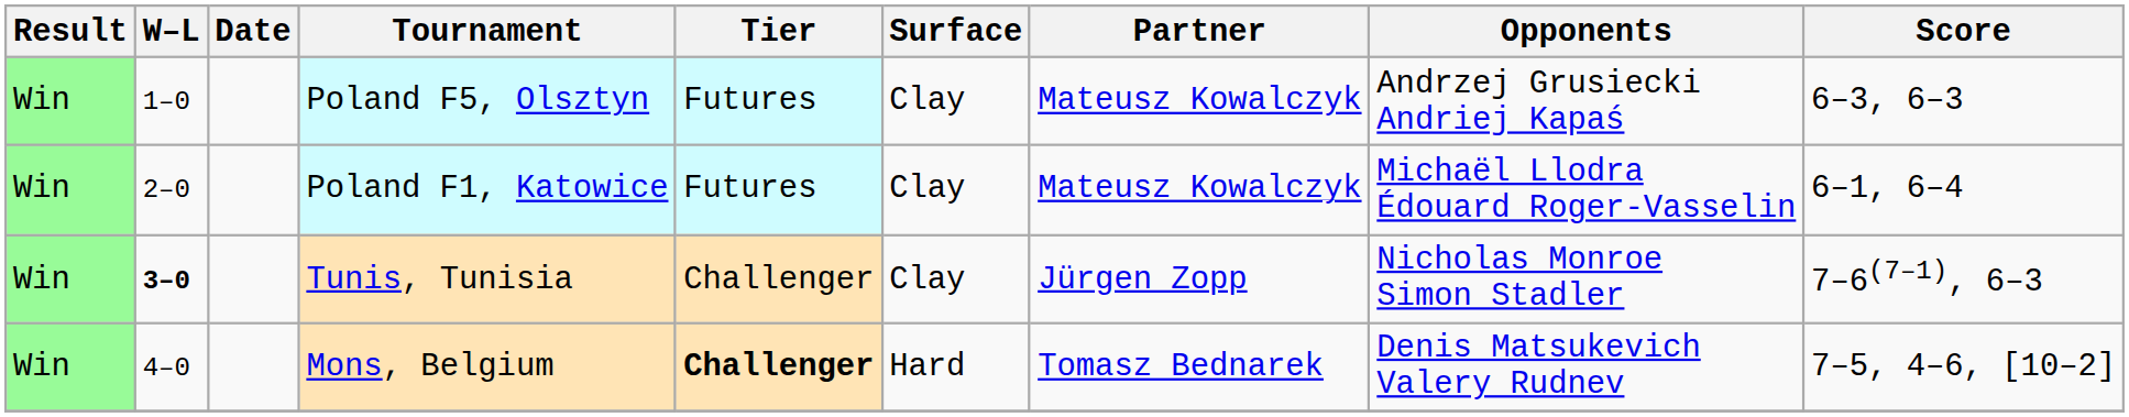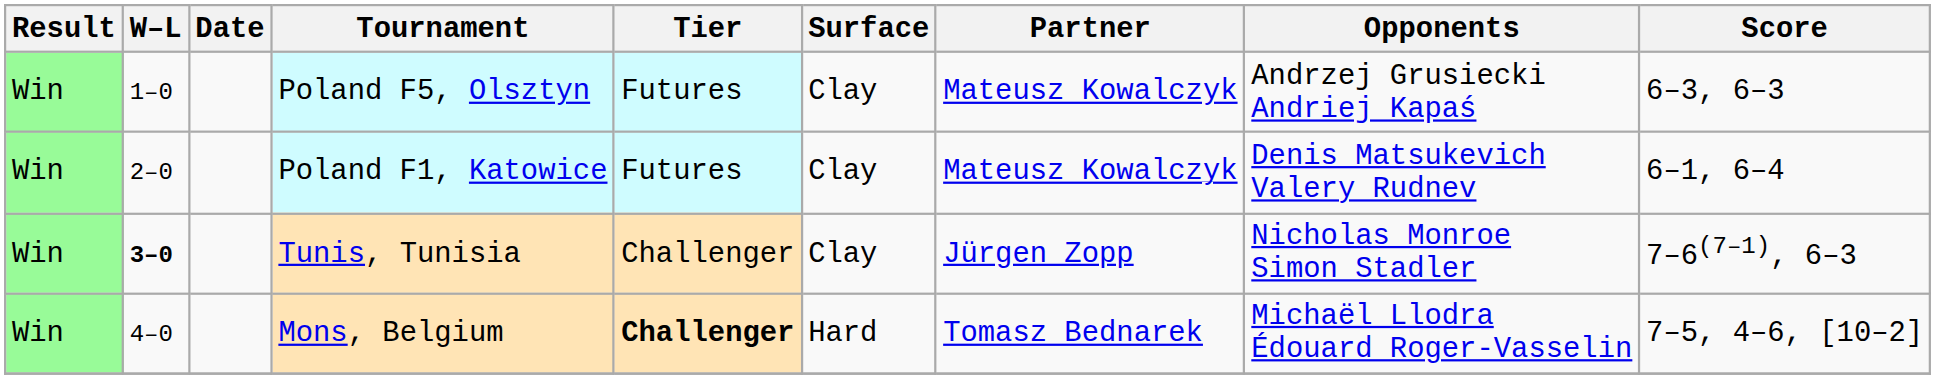Poland F1, Katowice | Opponents: Michaël Llodra Édouard Roger-Vasselin -> Denis Matsukevich Valery Rudnev
Mons, Belgium | Opponents: Denis Matsukevich Valery Rudnev -> Michaël Llodra Édouard Roger-Vasselin
